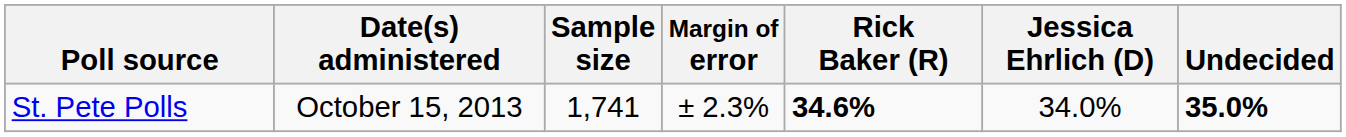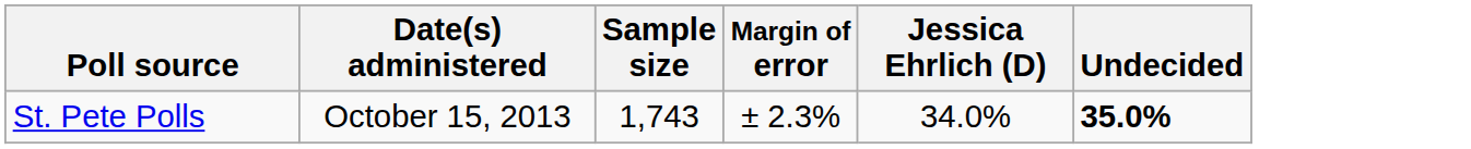- column: Rick Baker (R) | 34.6%
St. Pete Polls | Sample size: 1,741 -> 1,743
